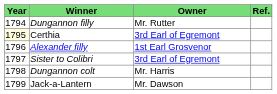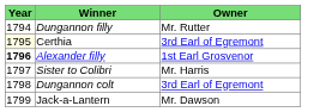- column: Ref.
Alexander filly | Year: normal -> bold
Sister to Colibri | Owner: 3rd Earl of Egremont -> Mr. Harris
Dungannon colt | Owner: Mr. Harris -> 3rd Earl of Egremont
